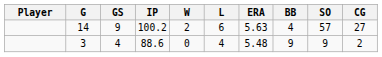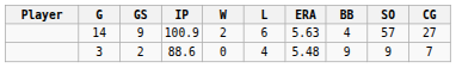14 | IP: 100.2 -> 100.9
3 | GS: 4 -> 2
3 | CG: 2 -> 7
